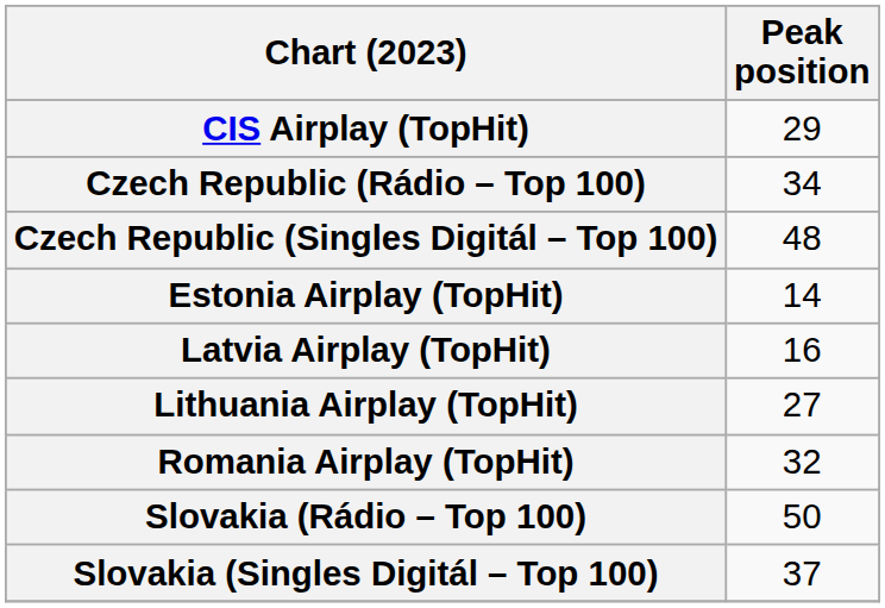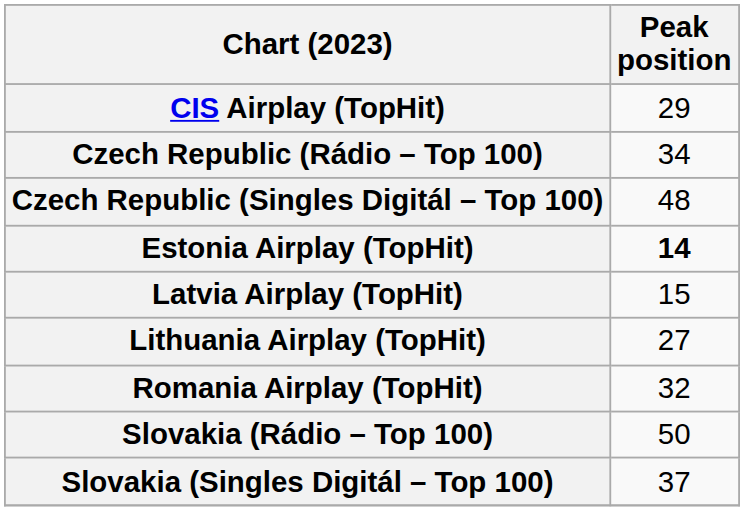Estonia Airplay (TopHit) | Peak position: normal -> bold
Latvia Airplay (TopHit) | Peak position: 16 -> 15
